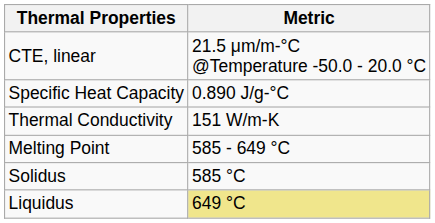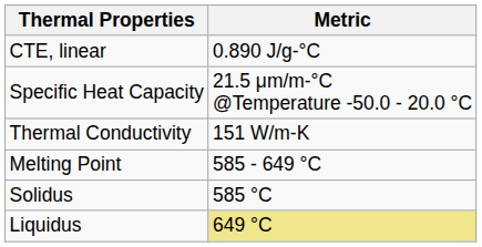CTE, linear | Metric: 21.5 μm/m-°C @Temperature -50.0 - 20.0 °C -> 0.890 J/g-°C
Specific Heat Capacity | Metric: 0.890 J/g-°C -> 21.5 μm/m-°C @Temperature -50.0 - 20.0 °C
